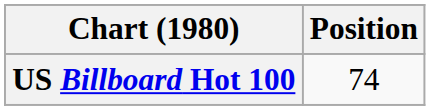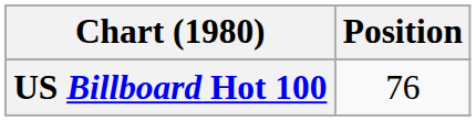US Billboard Hot 100 | Position: 74 -> 76
